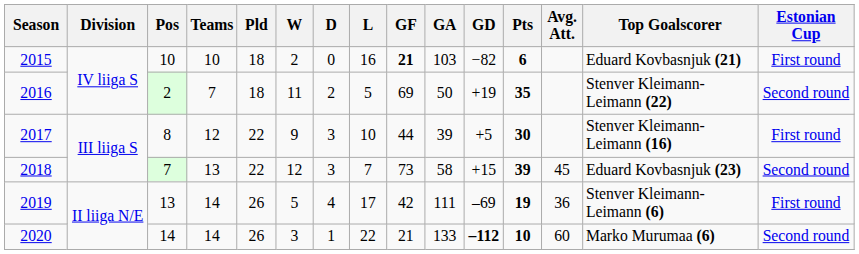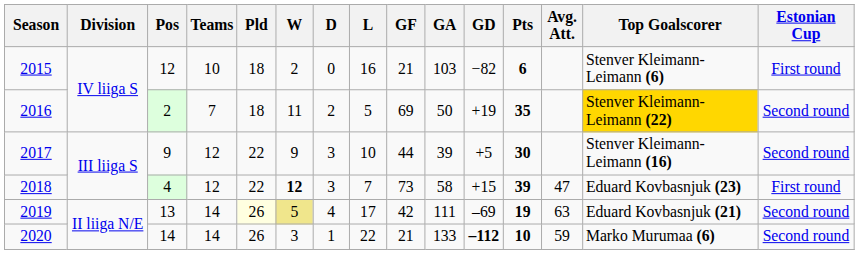2015 | Pos: 10 -> 12
2015 | GF: bold -> normal
2015 | Top Goalscorer: Eduard Kovbasnjuk (21) -> Stenver Kleimann-Leimann (6)
2016 | Top Goalscorer: no background -> gold background
2017 | Pos: 8 -> 9
2017 | Estonian Cup: First round -> Second round
2018 | Pos: 7 -> 4
2018 | Teams: 13 -> 12
2018 | W: normal -> bold
2018 | Avg. Att.: 45 -> 47
2018 | Estonian Cup: Second round -> First round
2019 | Pld: no background -> lightyellow background
2019 | W: no background -> khaki background
2019 | Avg. Att.: 36 -> 63
2019 | Top Goalscorer: Stenver Kleimann-Leimann (6) -> Eduard Kovbasnjuk (21)
2019 | Estonian Cup: First round -> Second round
2020 | Avg. Att.: 60 -> 59
